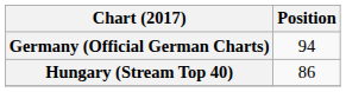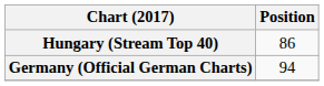rows swapped: Germany (Official German Charts) <-> Hungary (Stream Top 40)
